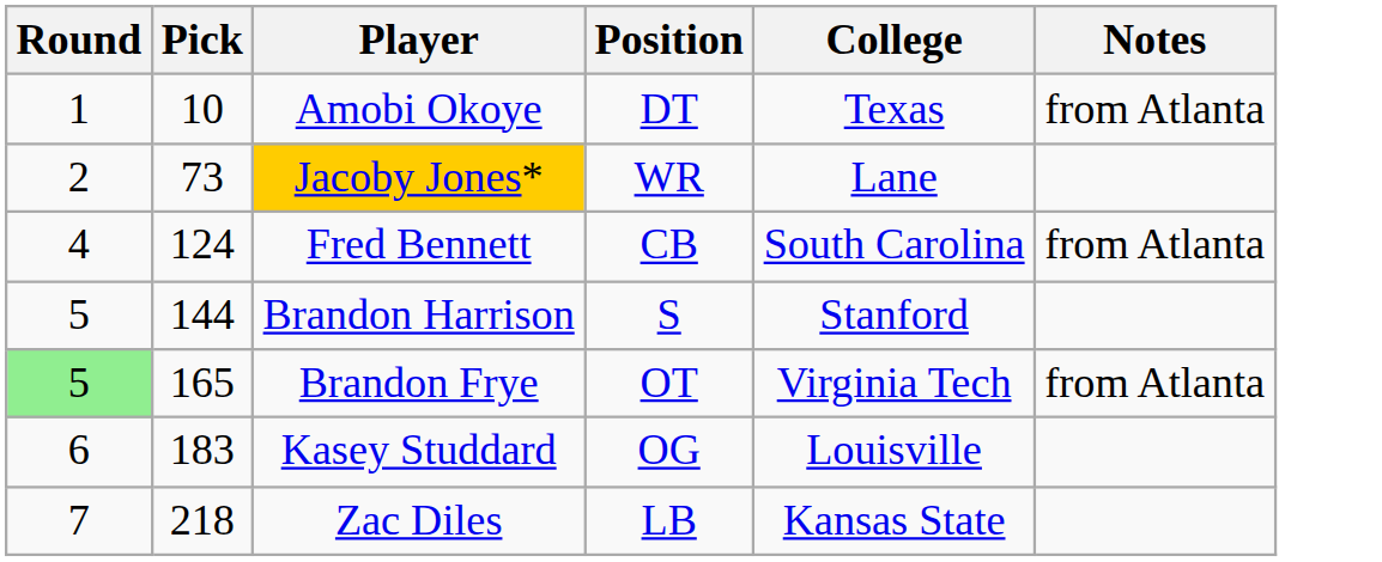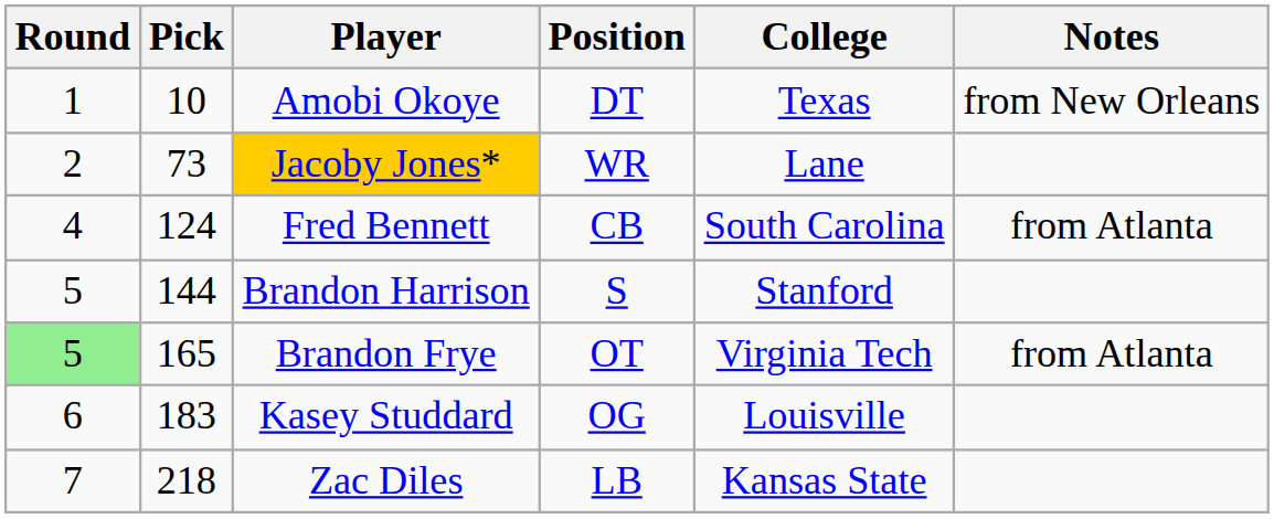Amobi Okoye | Notes: from Atlanta -> from New Orleans
